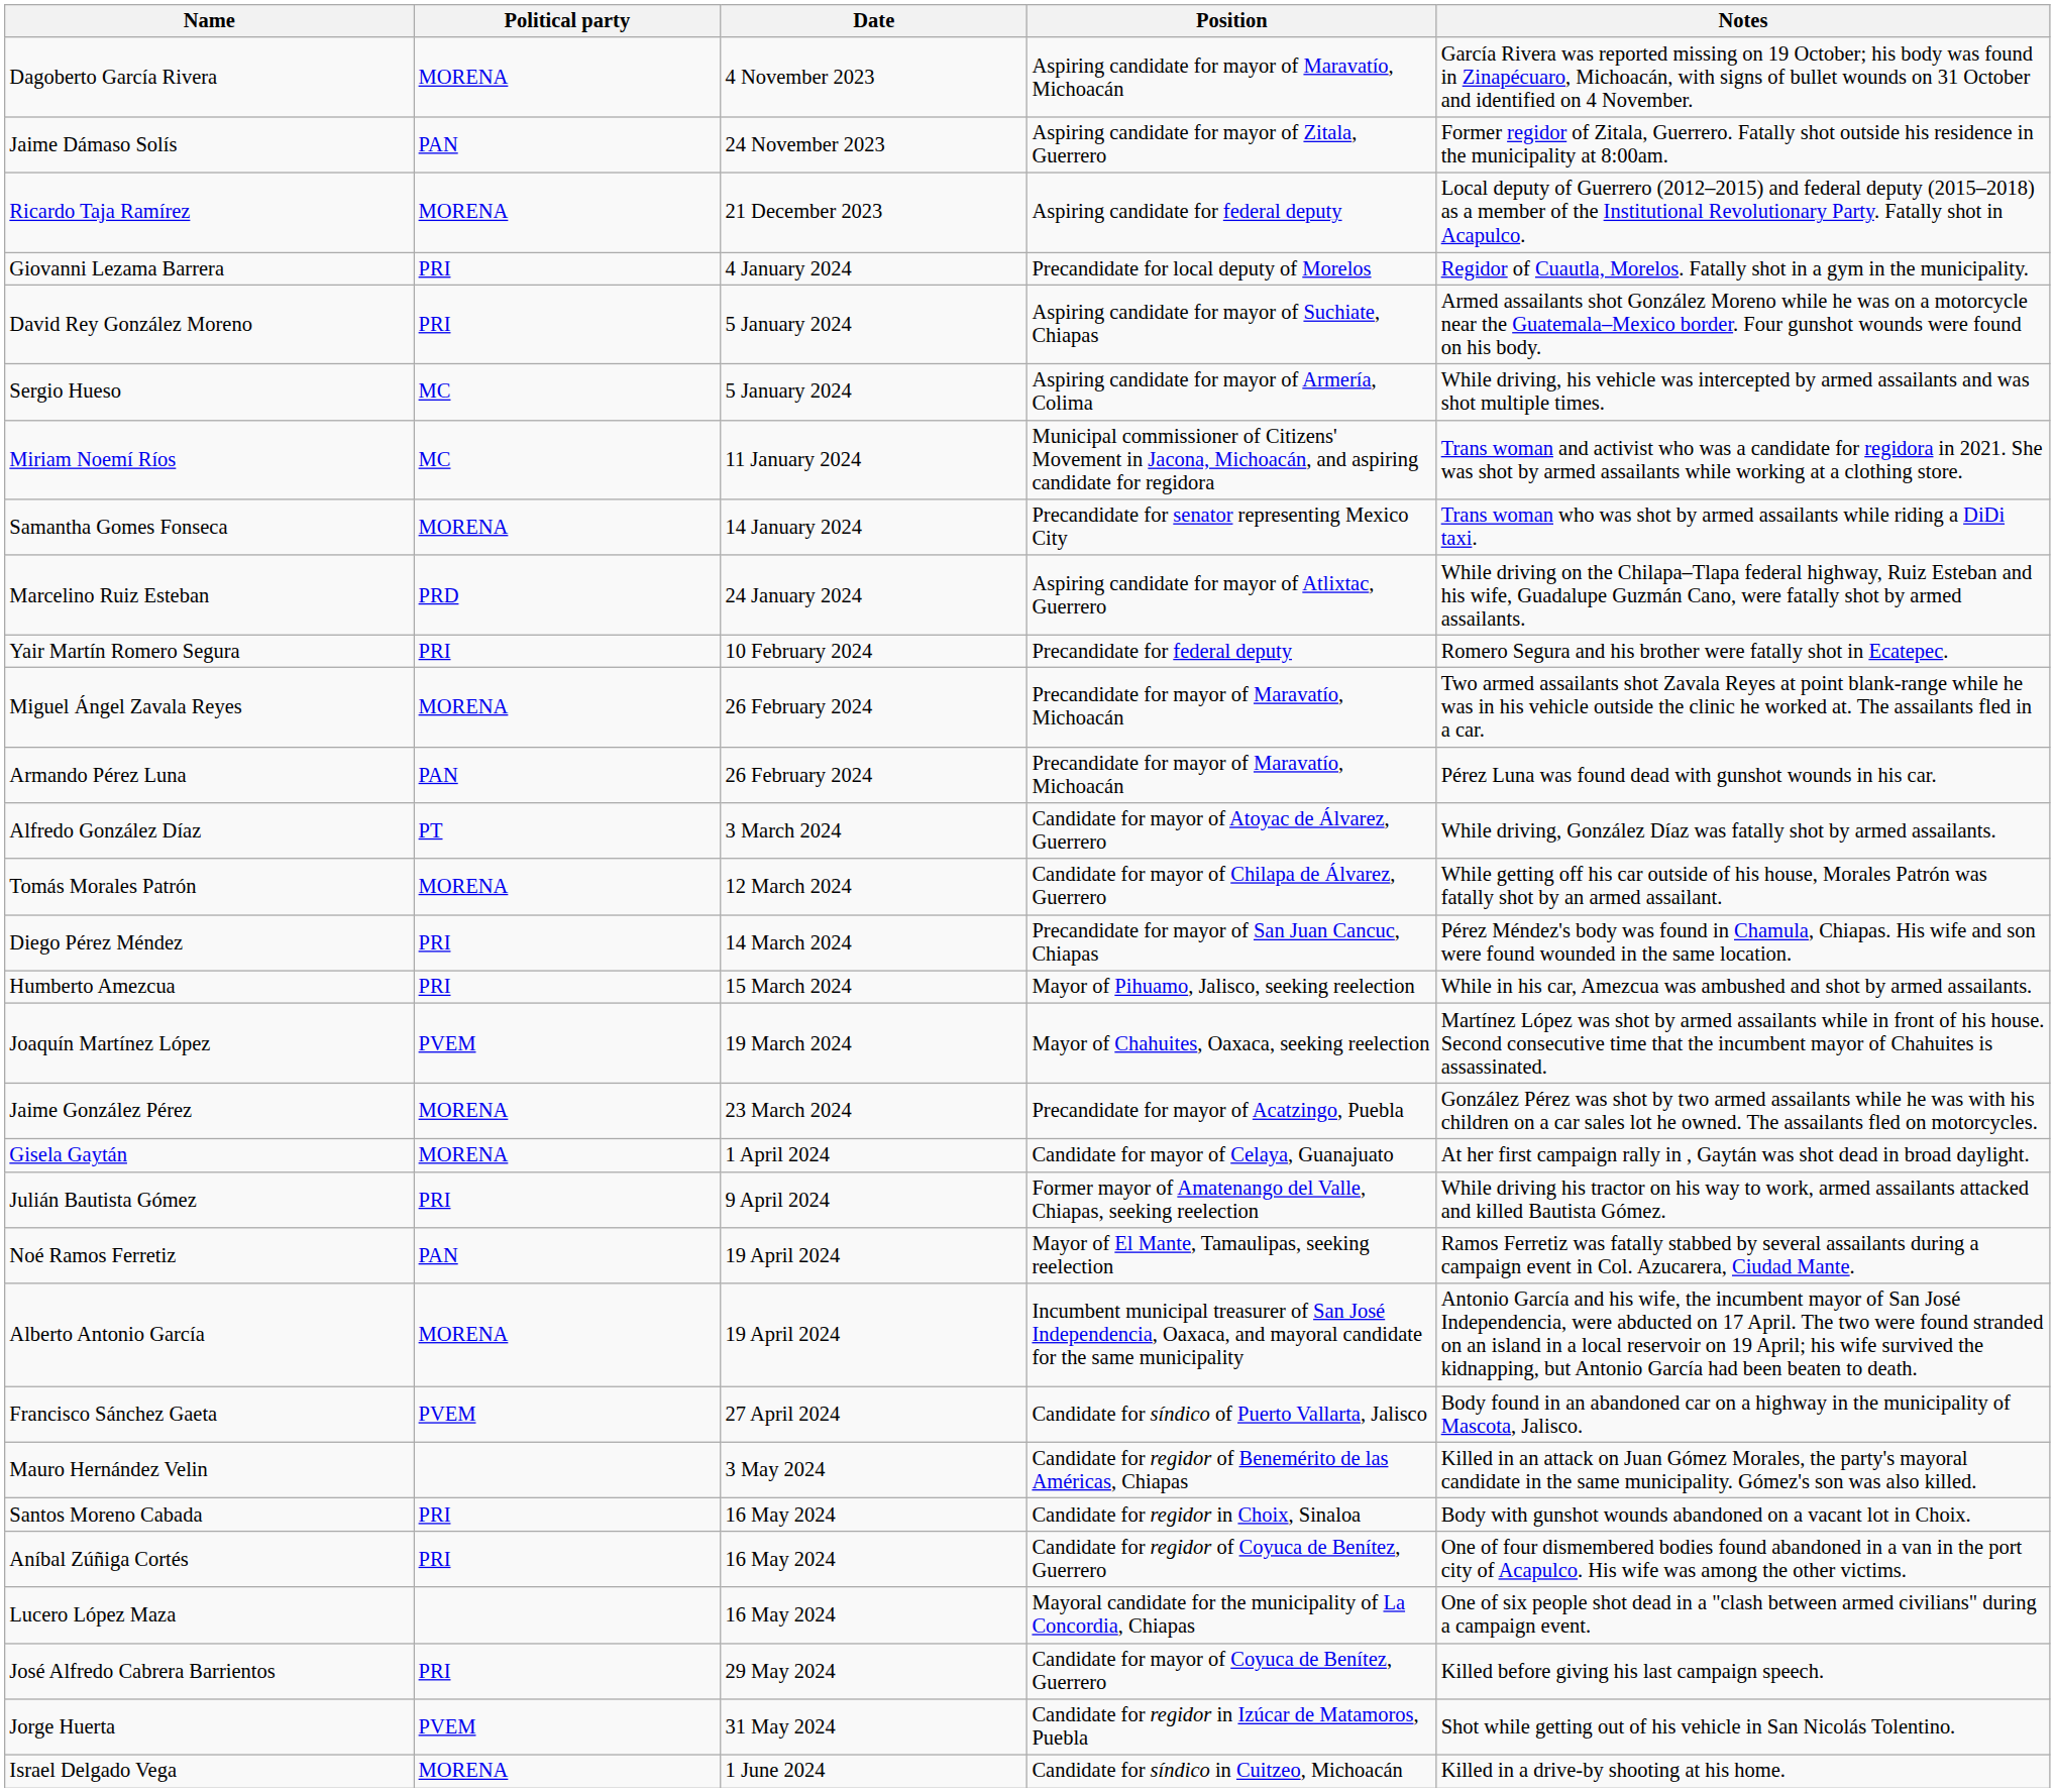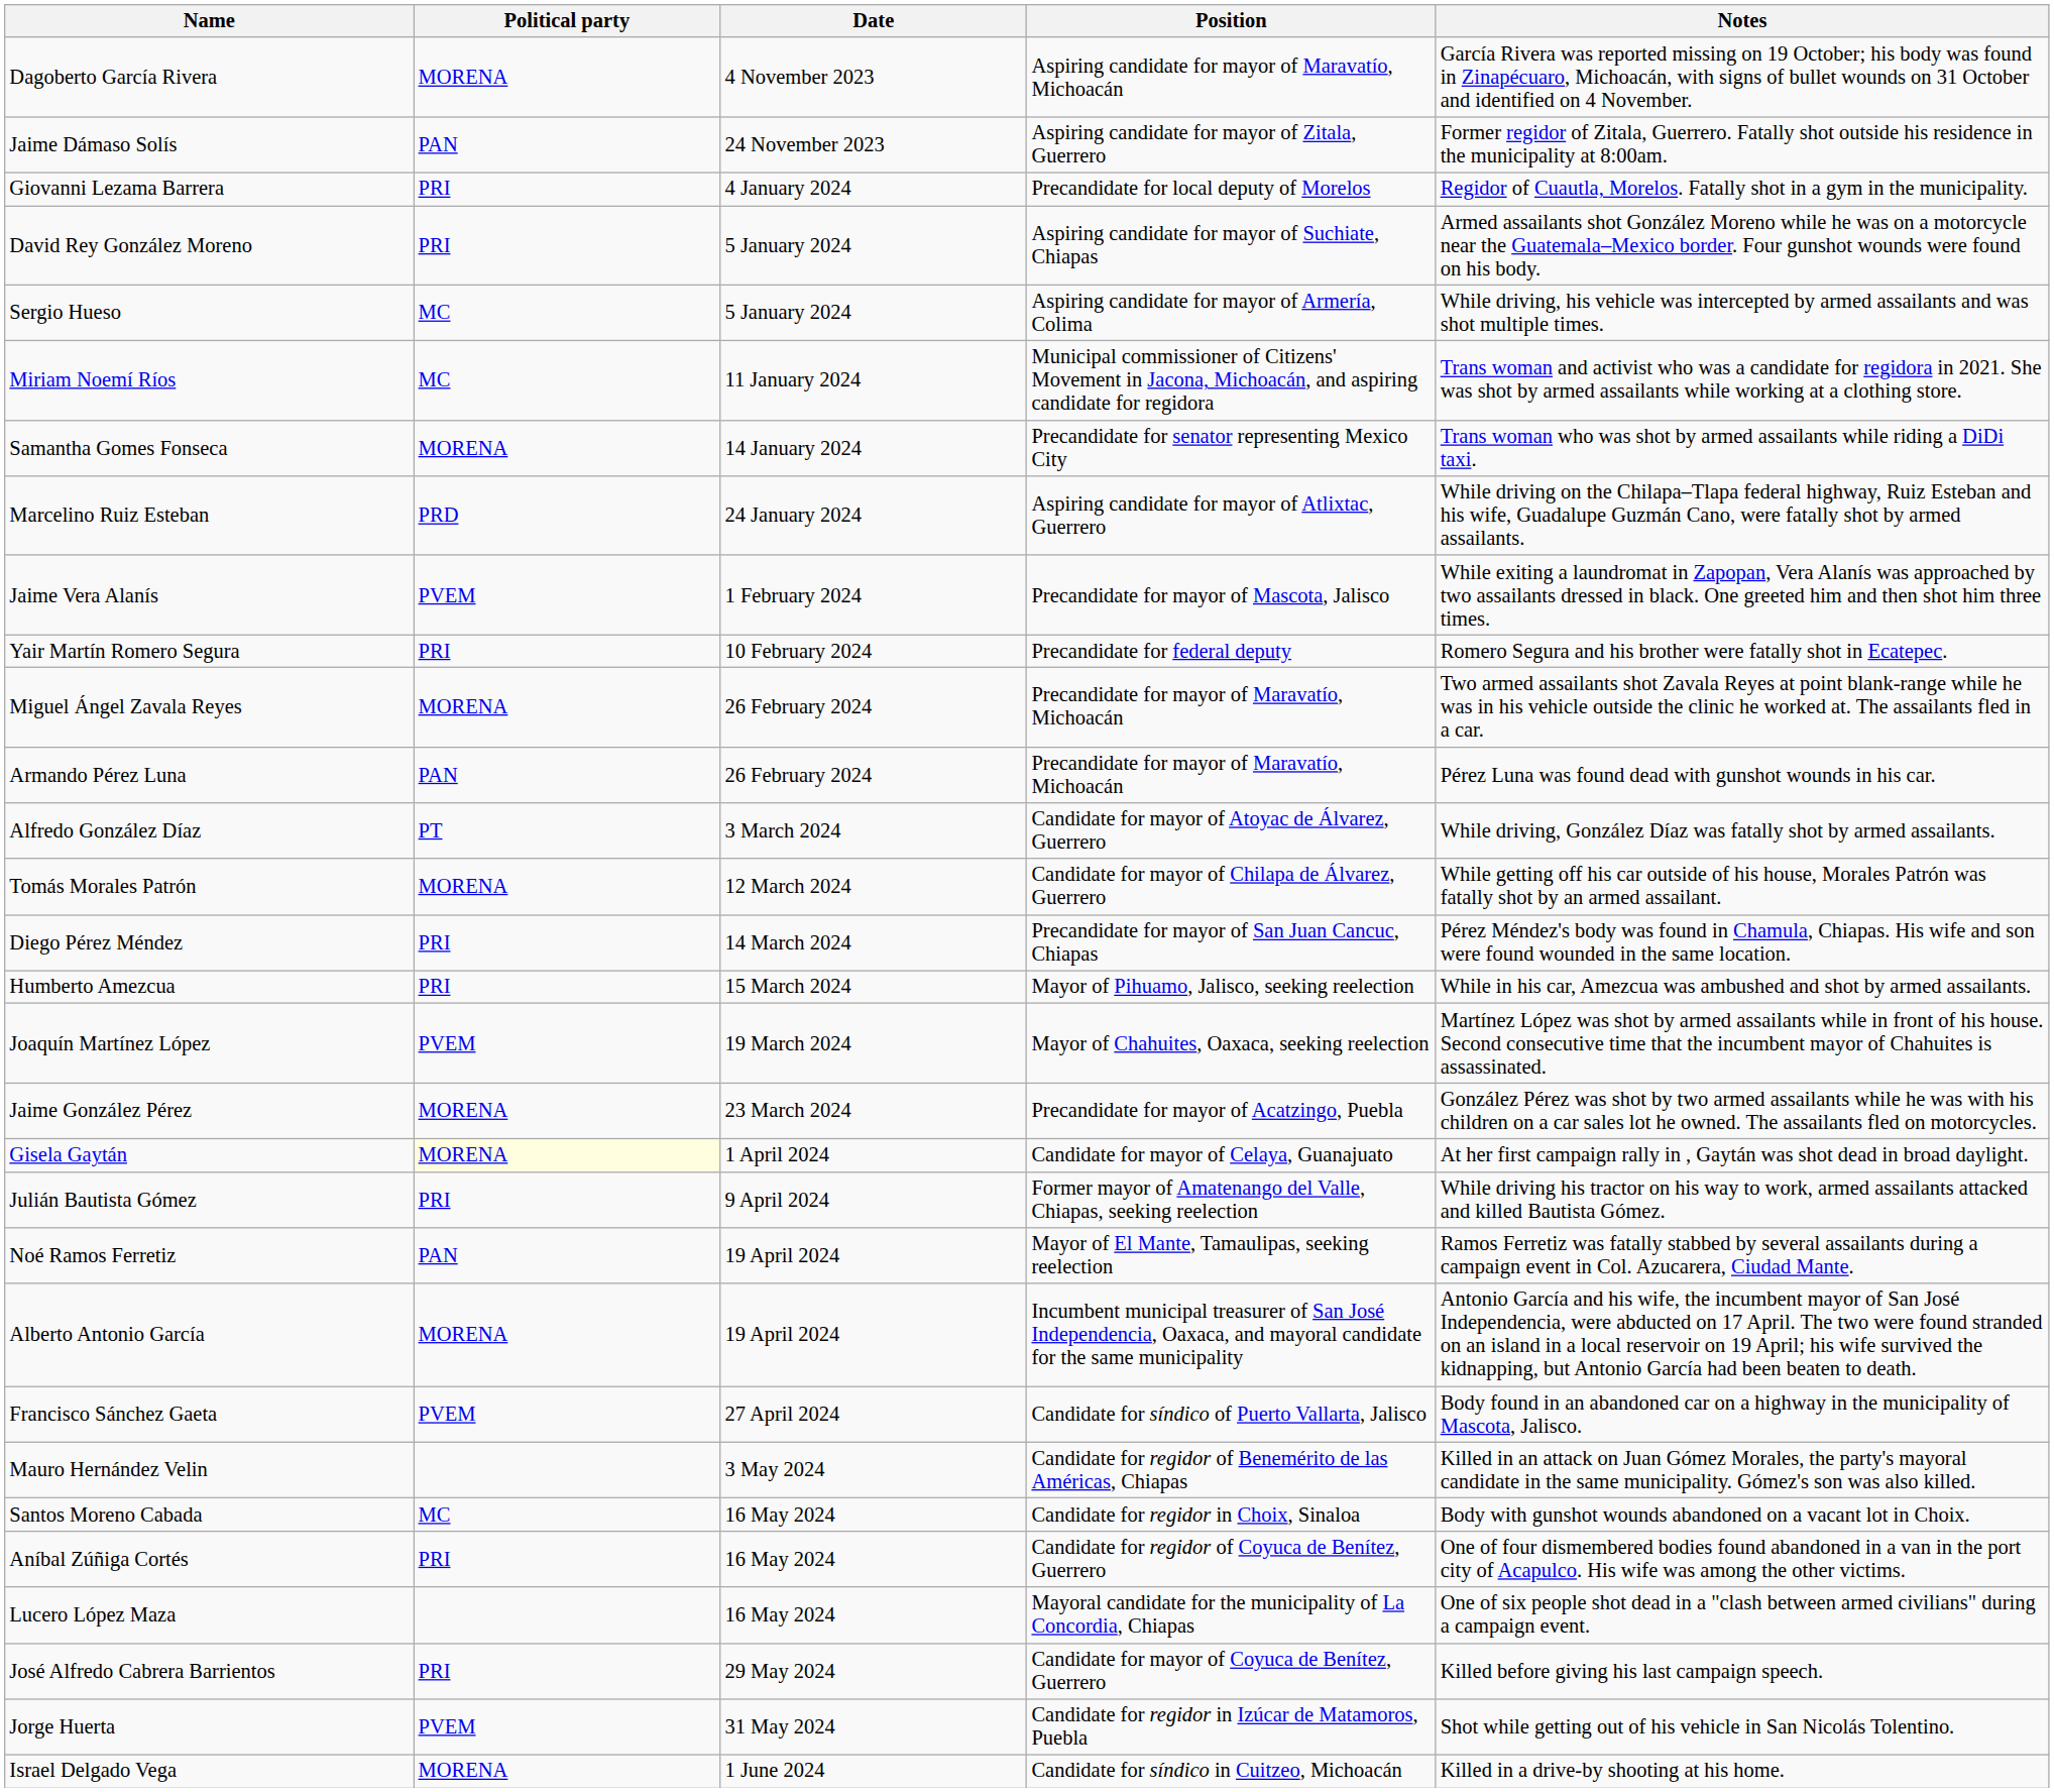- row: Ricardo Taja Ramírez | MORENA | 21 December 2023 | Aspiring candidate for federal deputy | Local deputy of Guerrero (2012–2015) and federal deputy (2015–2018) as a member of the Institutional Revolutionary Party. Fatally shot in Acapulco.
+ row: Jaime Vera Alanís | PVEM | 1 February 2024 | Precandidate for mayor of Mascota, Jalisco | While exiting a laundromat in Zapopan, Vera Alanís was approached by two assailants dressed in black. One greeted him and then shot him three times.
Gisela Gaytán | Political party: no background -> lightyellow background
Santos Moreno Cabada | Political party: PRI -> MC
